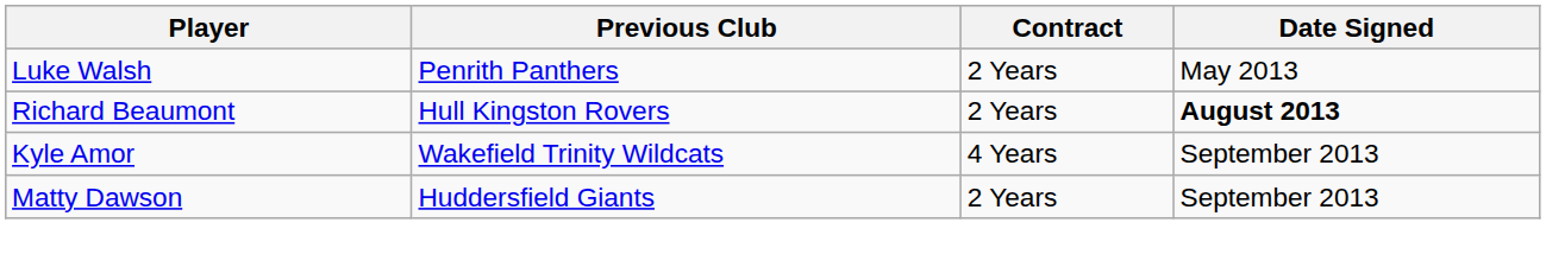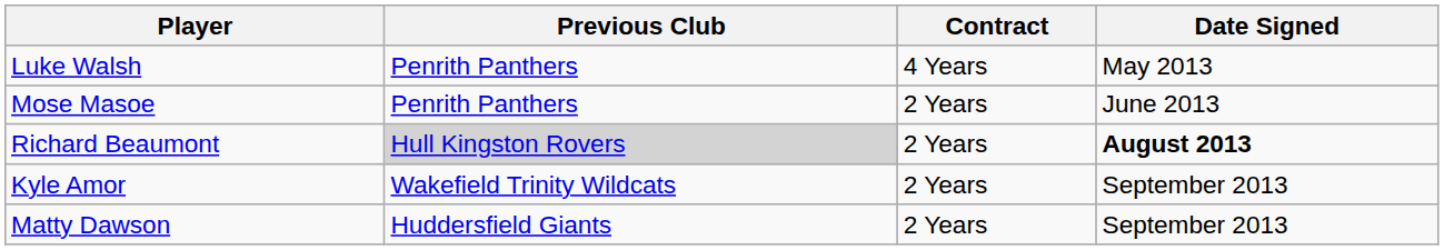Luke Walsh | Contract: 2 Years -> 4 Years
+ row: Mose Masoe | Penrith Panthers | 2 Years | June 2013
Richard Beaumont | Previous Club: no background -> lightgrey background
Kyle Amor | Contract: 4 Years -> 2 Years
